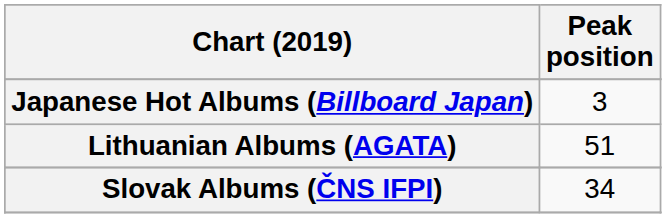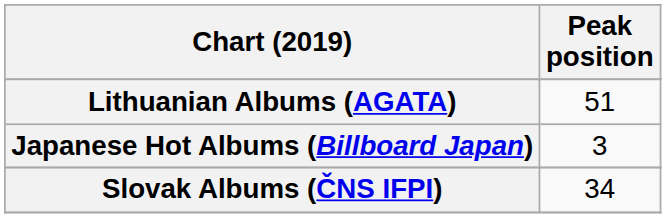rows swapped: Japanese Hot Albums (Billboard Japan) <-> Lithuanian Albums (AGATA)
